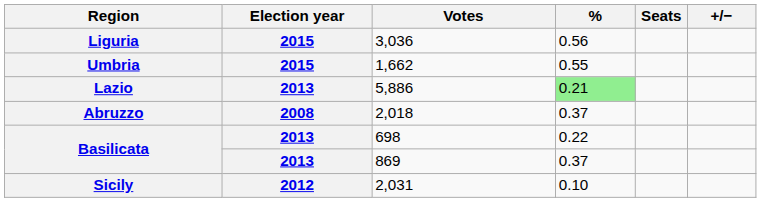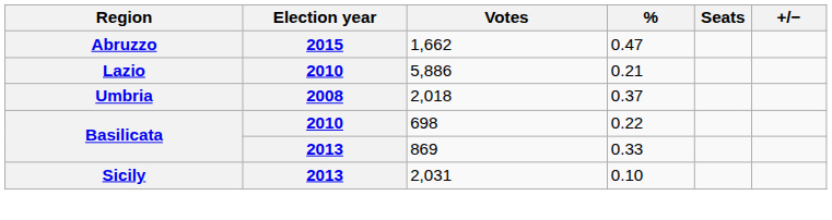- row: Liguria | 2015 | 3,036 | 0.56
1,662 | Region: Umbria -> Abruzzo
1,662 | %: 0.55 -> 0.47
5,886 | Election year: 2013 -> 2010
5,886 | %: lightgreen background -> no background
2,018 | Region: Abruzzo -> Umbria
698 | Election year: 2013 -> 2010
869 | %: 0.37 -> 0.33
2,031 | Election year: 2012 -> 2013
